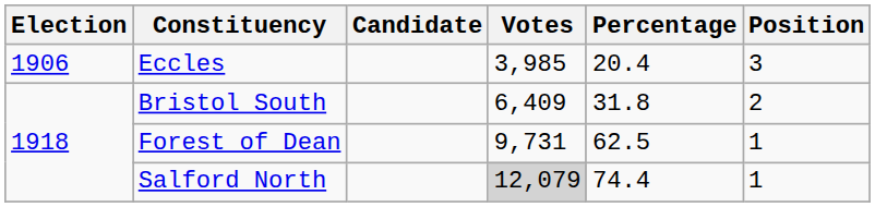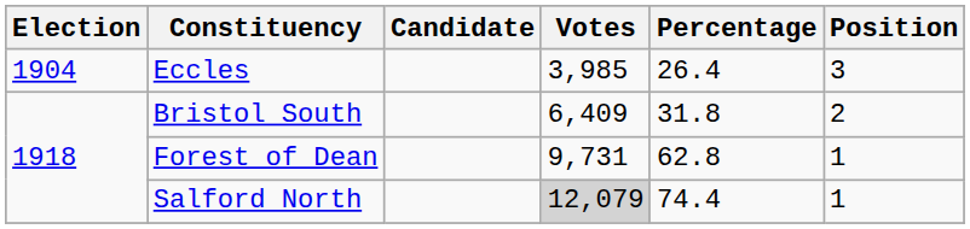Eccles | Election: 1906 -> 1904
Eccles | Percentage: 20.4 -> 26.4
Forest of Dean | Percentage: 62.5 -> 62.8
